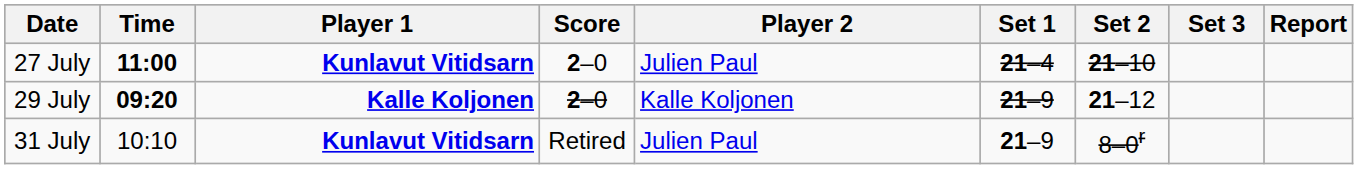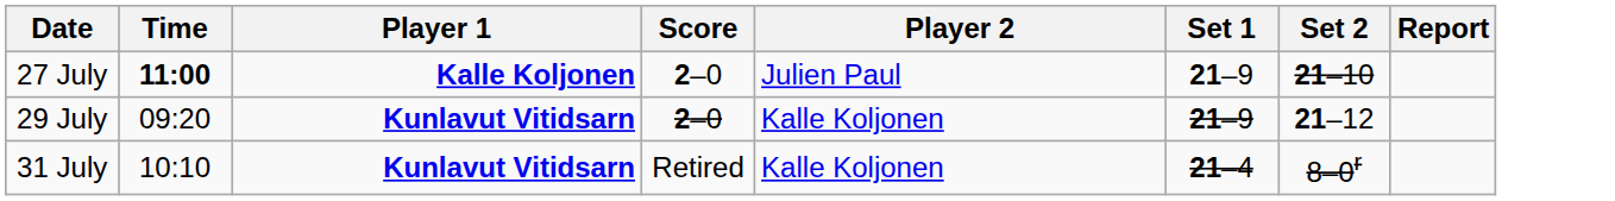- column: Set 3
27 July | Player 1: Kunlavut Vitidsarn -> Kalle Koljonen
27 July | Set 1: 21–4 -> 21–9
29 July | Time: bold -> normal
29 July | Player 1: Kalle Koljonen -> Kunlavut Vitidsarn
31 July | Player 2: Julien Paul -> Kalle Koljonen
31 July | Set 1: 21–9 -> 21–4
